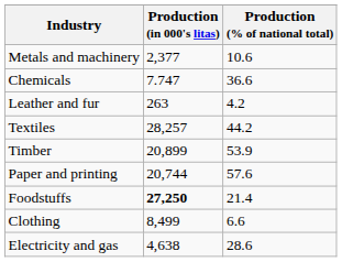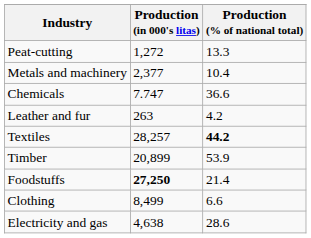+ row: Peat-cutting | 1,272 | 13.3
Metals and machinery | Production (% of national total): 10.6 -> 10.4
Textiles | Production (% of national total): normal -> bold
- row: Paper and printing | 20,744 | 57.6
